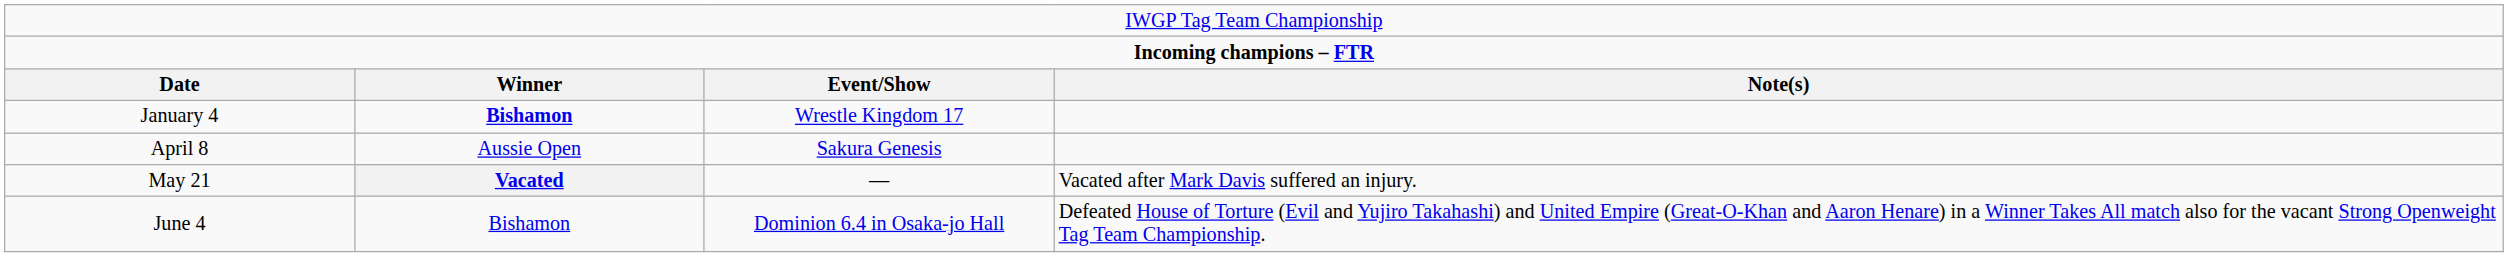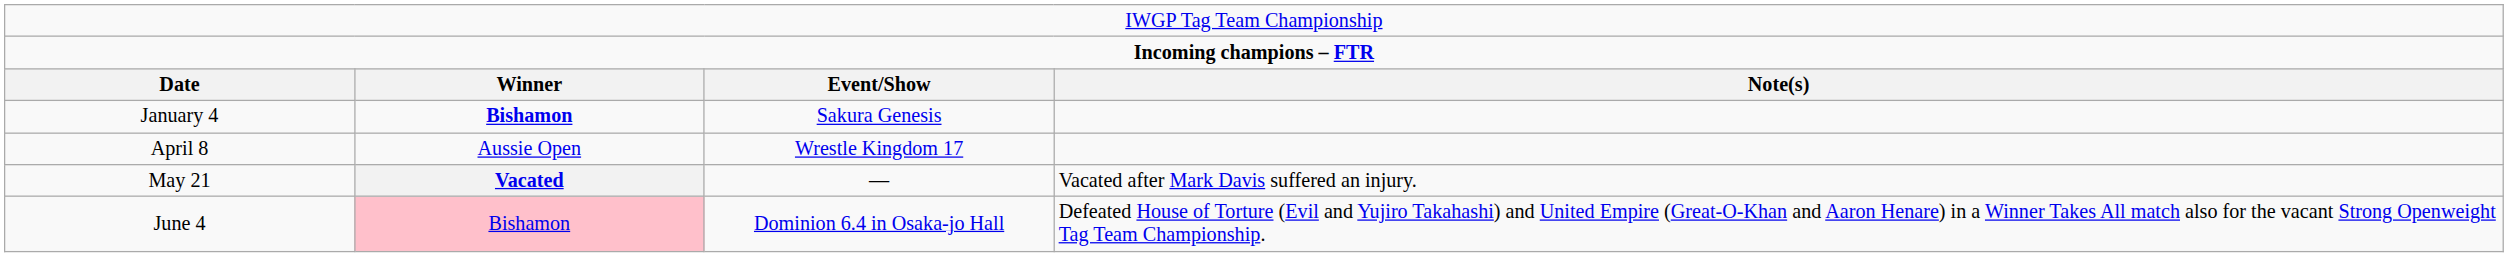January 4 | column 3: Wrestle Kingdom 17 -> Sakura Genesis
April 8 | column 3: Sakura Genesis -> Wrestle Kingdom 17
June 4 | column 2: no background -> pink background
